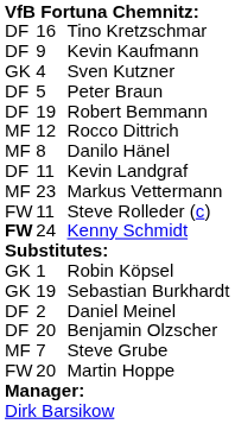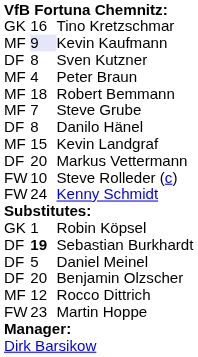Tino Kretzschmar | column 1: DF -> GK
Kevin Kaufmann | column 1: DF -> MF
Kevin Kaufmann | column 2: no background -> lavender background
Sven Kutzner | column 1: GK -> DF
Sven Kutzner | column 2: 4 -> 8
Peter Braun | column 1: DF -> MF
Peter Braun | column 2: 5 -> 4
Robert Bemmann | column 1: DF -> MF
Robert Bemmann | column 2: 19 -> 18
rows swapped: Steve Grube <-> Rocco Dittrich
Danilo Hänel | column 1: MF -> DF
Kevin Landgraf | column 1: DF -> MF
Kevin Landgraf | column 2: 11 -> 15
Markus Vettermann | column 1: MF -> DF
Markus Vettermann | column 2: 23 -> 20
Steve Rolleder (c) | column 2: 11 -> 10
Kenny Schmidt | column 1: bold -> normal
Sebastian Burkhardt | column 1: GK -> DF
Sebastian Burkhardt | column 2: normal -> bold
Daniel Meinel | column 2: 2 -> 5
Martin Hoppe | column 2: 20 -> 23
